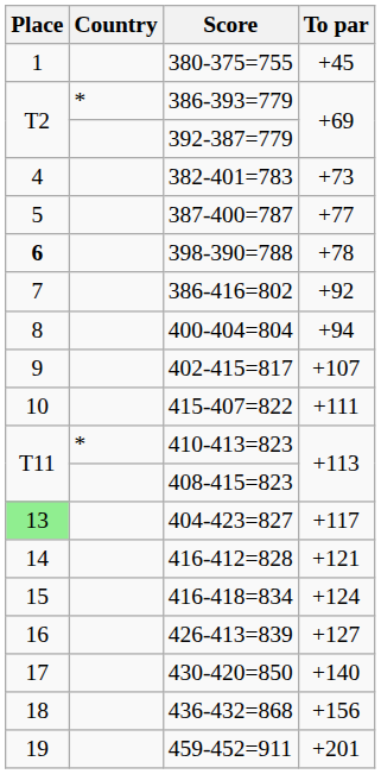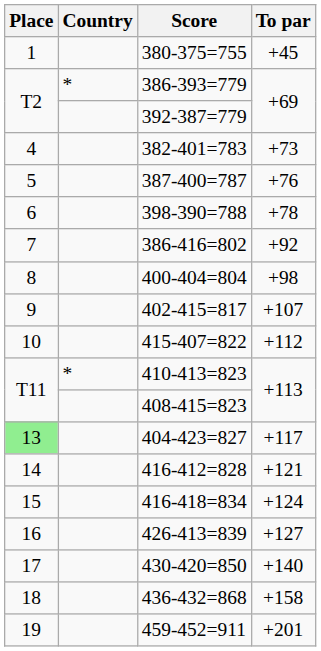387-400=787 | To par: +77 -> +76
398-390=788 | Place: bold -> normal
400-404=804 | To par: +94 -> +98
415-407=822 | To par: +111 -> +112
436-432=868 | To par: +156 -> +158
